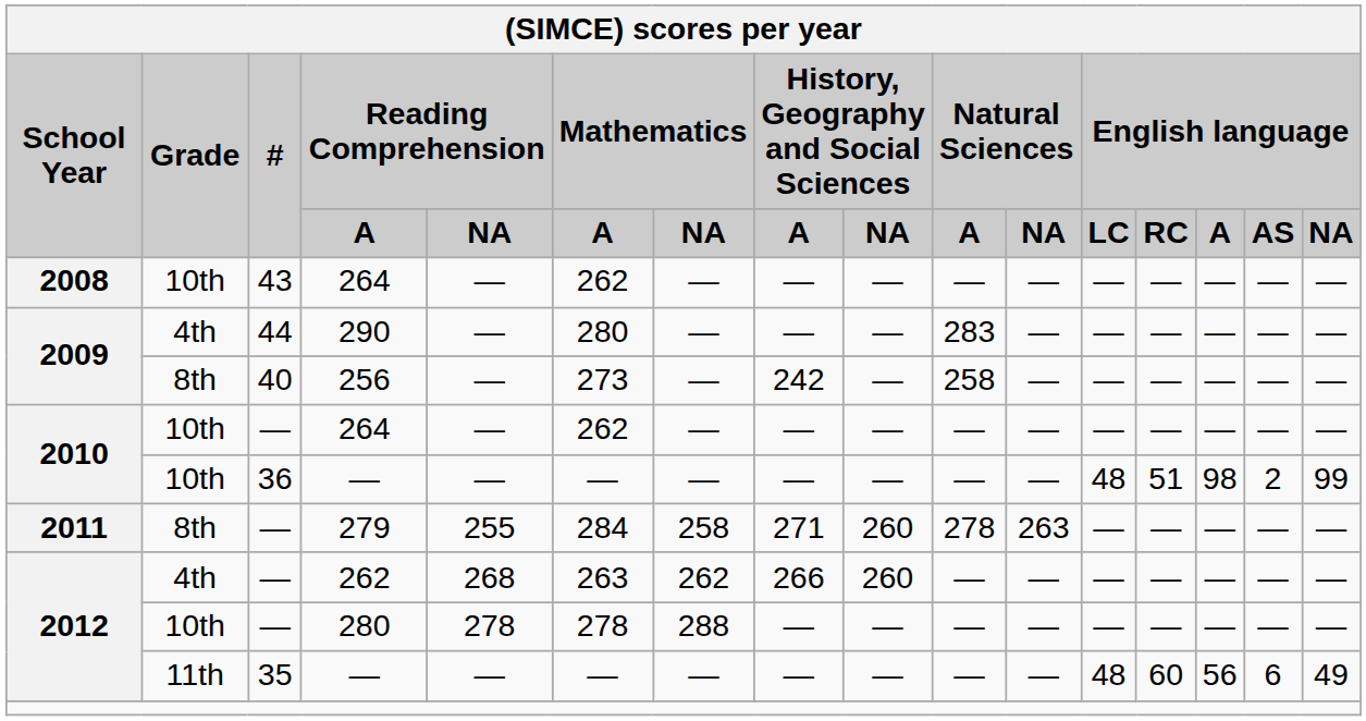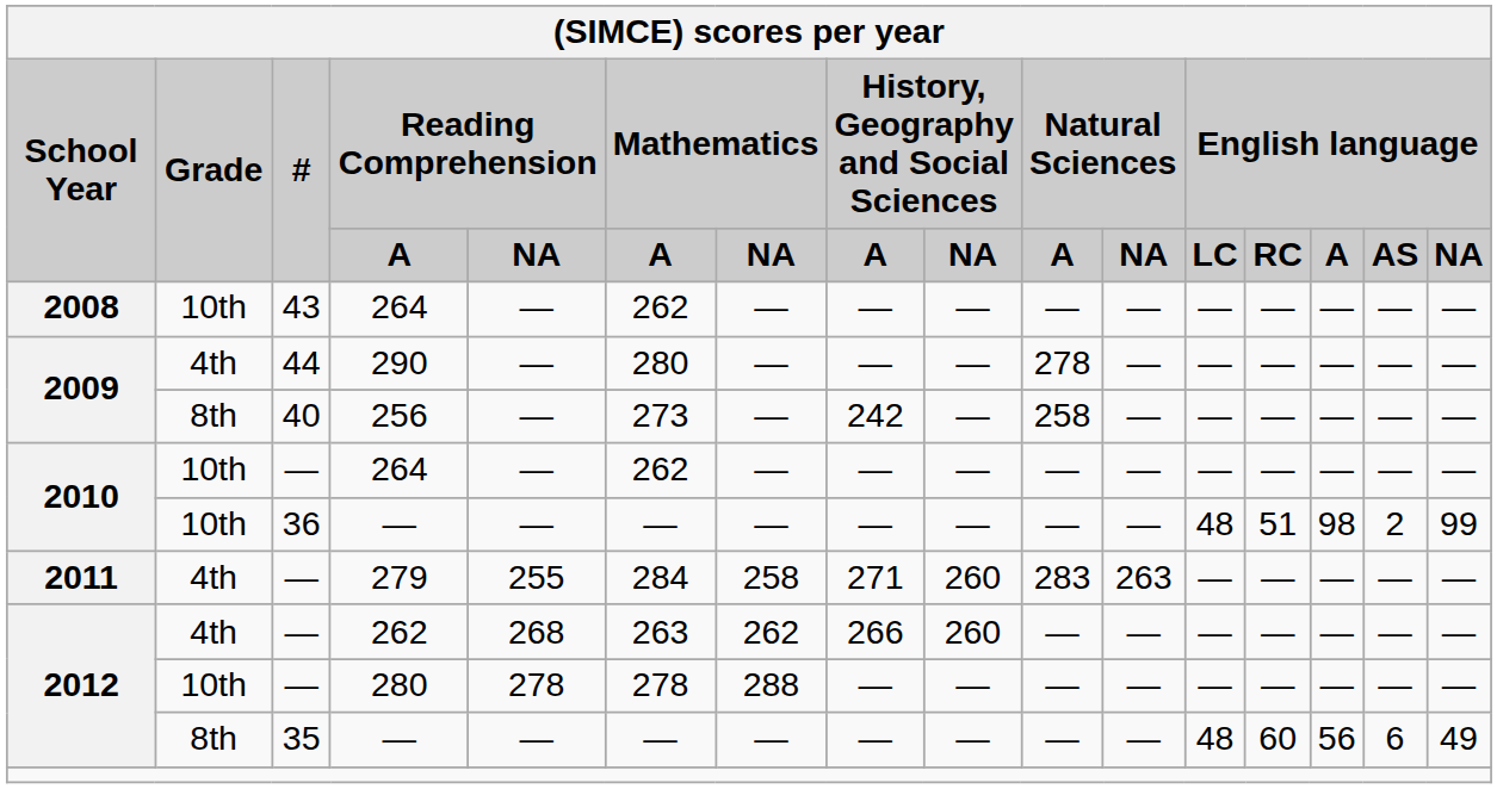290 | Natural Sciences / A: 283 -> 278
279 | Grade: 8th -> 4th
279 | Natural Sciences / A: 278 -> 283
35 / — | Grade: 11th -> 8th
